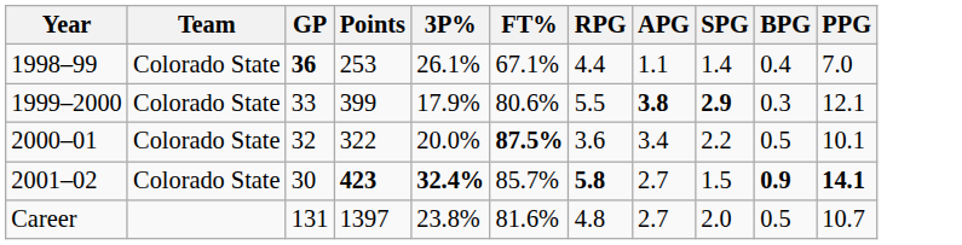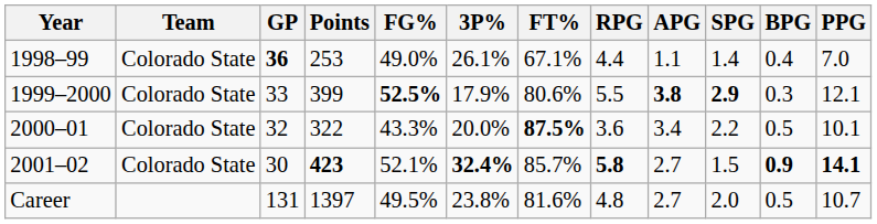+ column: FG% | 49.0% | 52.5% | 43.3% | 52.1% | 49.5%
